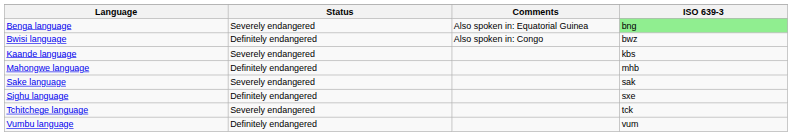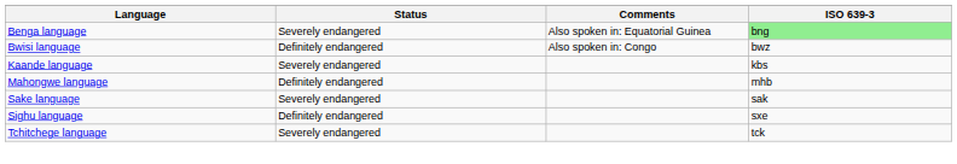- row: Vumbu language | Definitely endangered | vum
